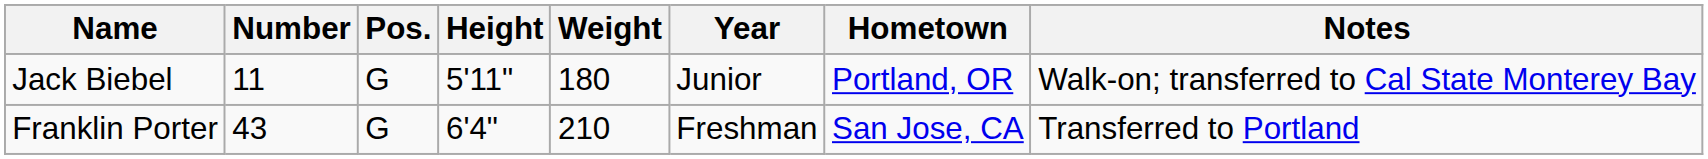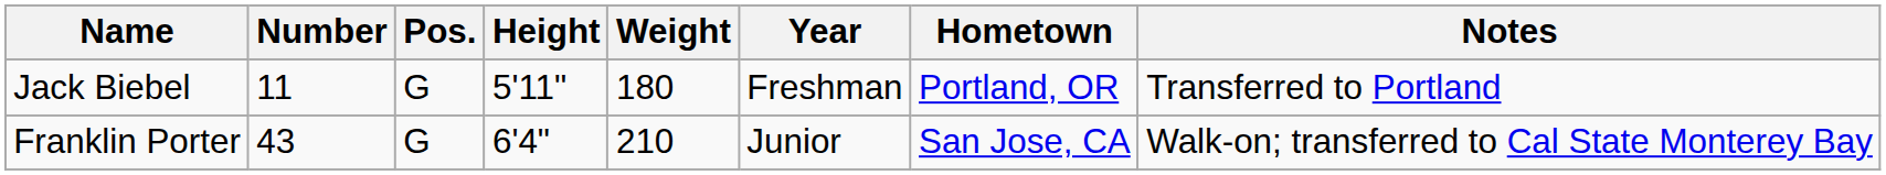Jack Biebel | Year: Junior -> Freshman
Jack Biebel | Notes: Walk-on; transferred to Cal State Monterey Bay -> Transferred to Portland
Franklin Porter | Year: Freshman -> Junior
Franklin Porter | Notes: Transferred to Portland -> Walk-on; transferred to Cal State Monterey Bay
